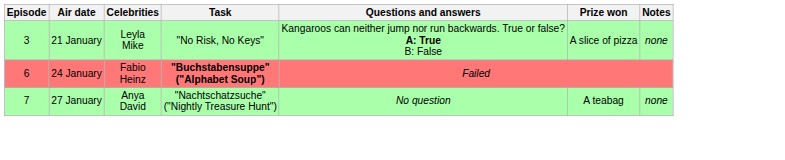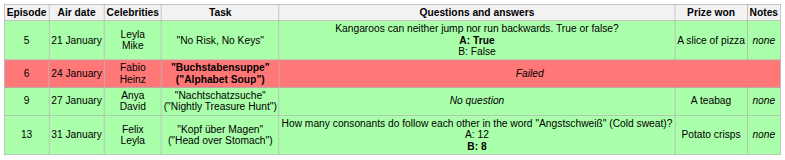21 January | Episode: 3 -> 5
27 January | Episode: 7 -> 9
+ row: 13 | 31 January | Felix Leyla | "Kopf über Magen" ("Head over Stomach") | How many consonants do follow each other in the word "Angstschweiß" (Cold sweat)? A: 12 B: 8 | Potato crisps | none
